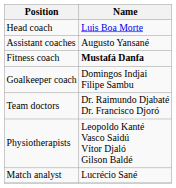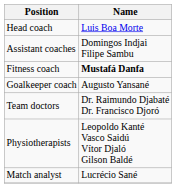Assistant coaches | Name: Augusto Yansané -> Domingos Indjai Filipe Sambu
Goalkeeper coach | Name: Domingos Indjai Filipe Sambu -> Augusto Yansané
